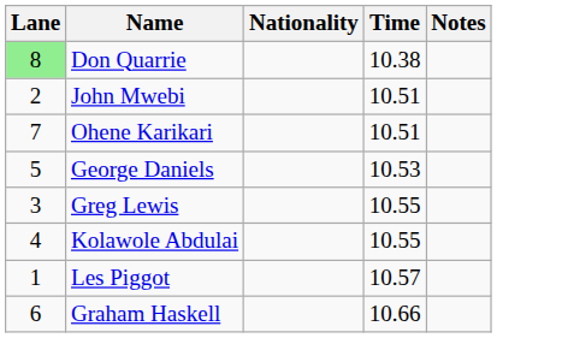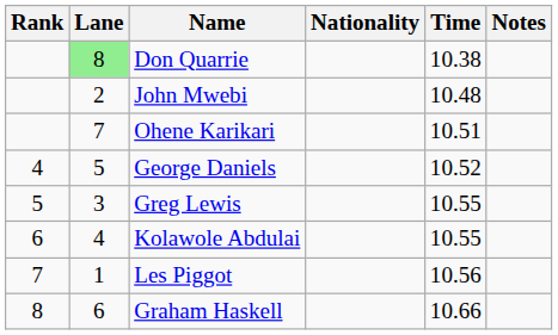+ column: Rank | 4 | 5 | 6 | 7 | 8
John Mwebi | Time: 10.51 -> 10.48
George Daniels | Time: 10.53 -> 10.52
Les Piggot | Time: 10.57 -> 10.56
